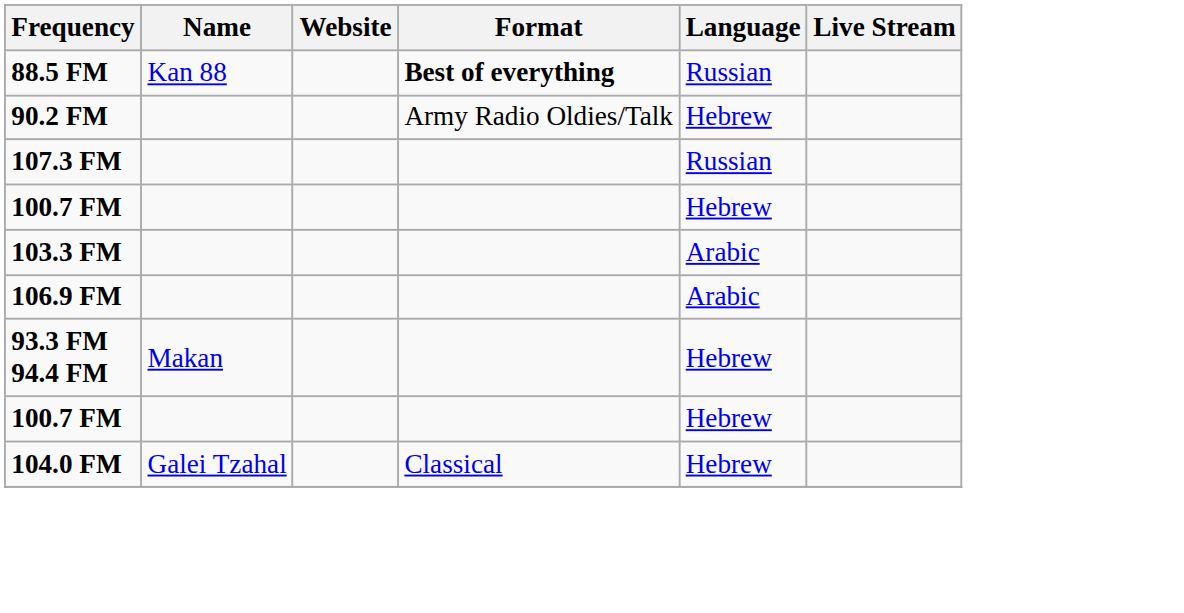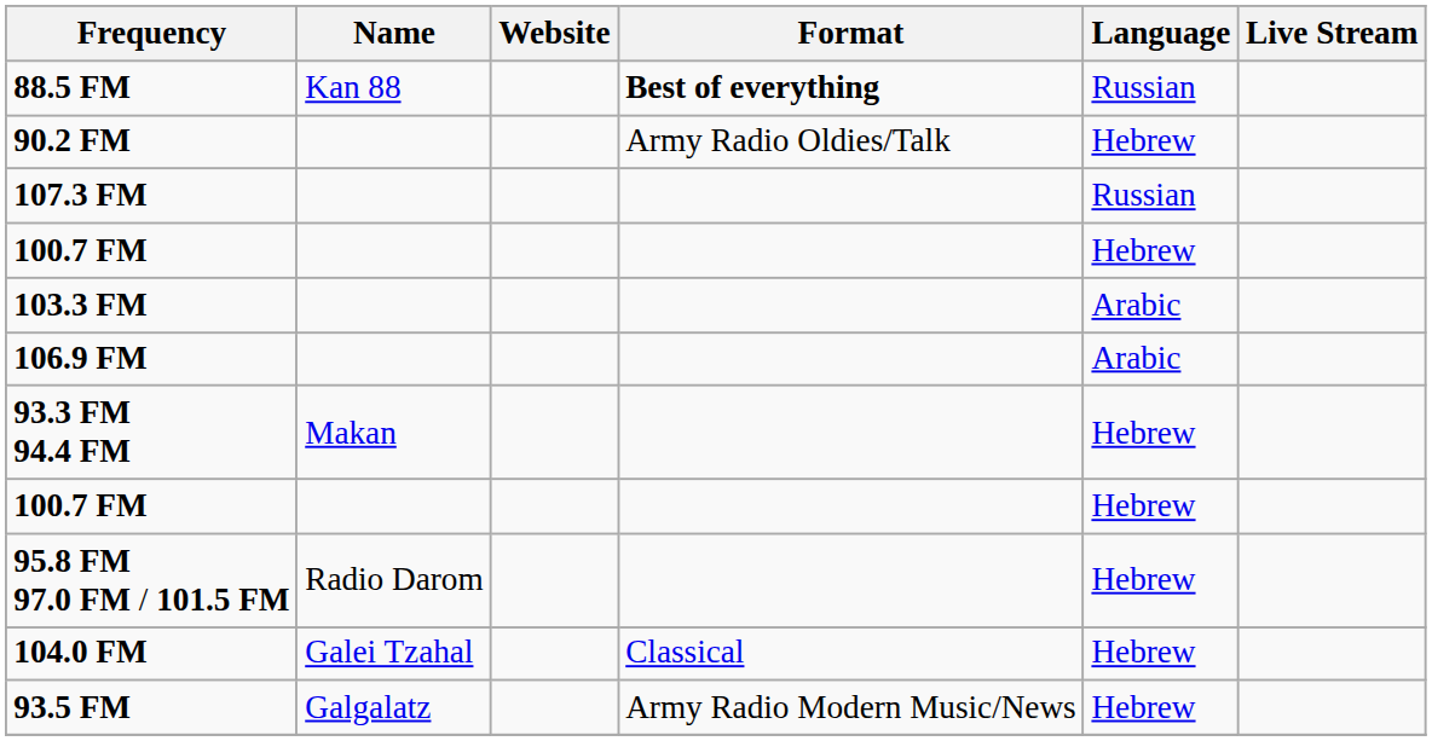+ row: 95.8 FM 97.0 FM / 101.5 FM | Radio Darom | Hebrew
+ row: 93.5 FM | Galgalatz | Army Radio Modern Music/News | Hebrew
